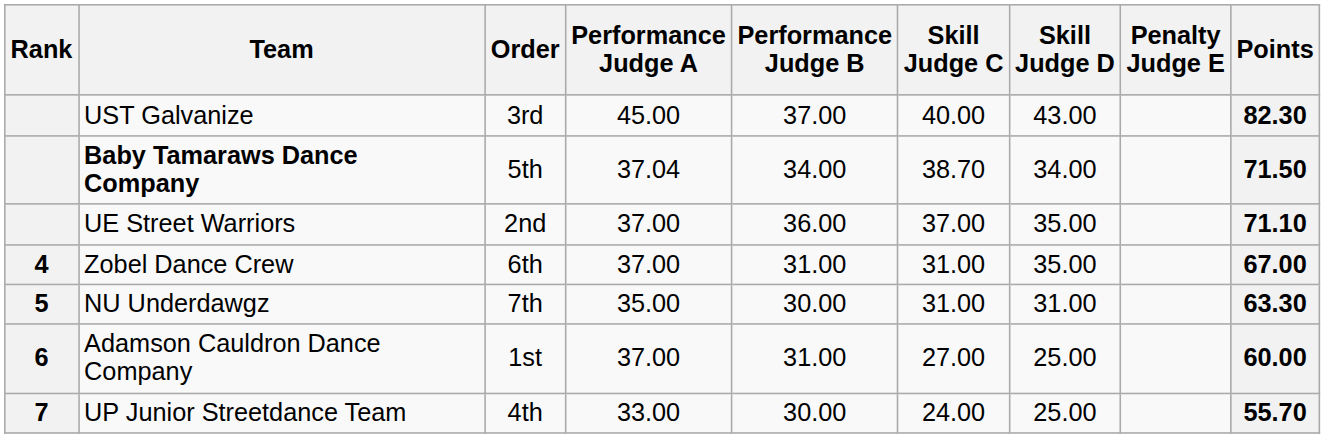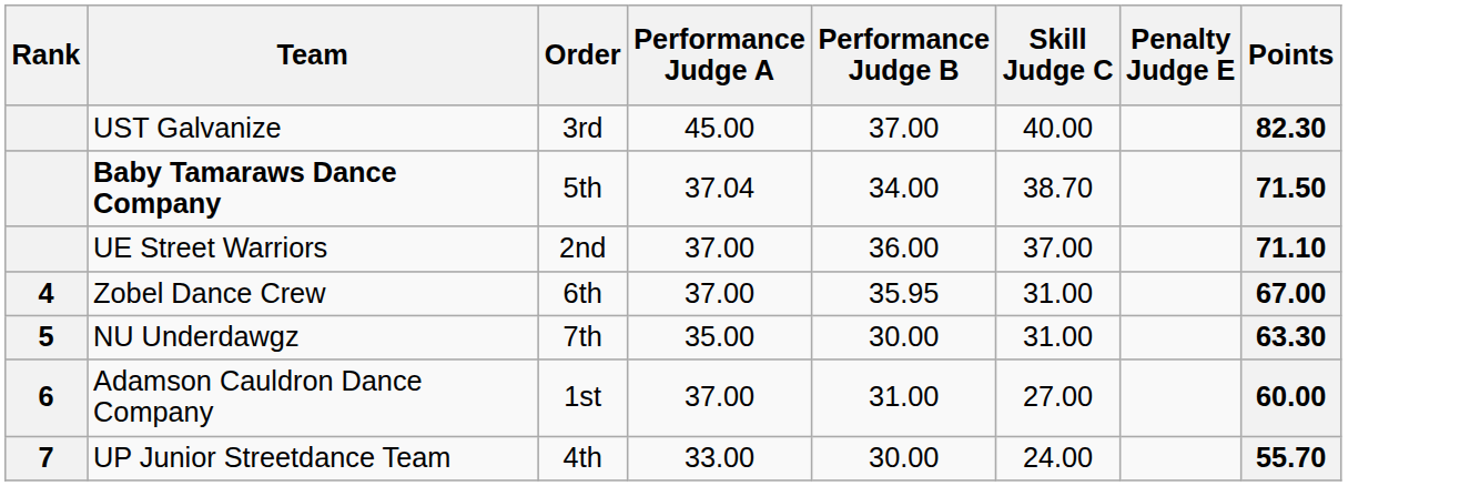- column: Skill Judge D | 43.00 | 34.00 | 35.00 | 35.00 | 31.00 | 25.00 | 25.00
Zobel Dance Crew | Performance Judge B: 31.00 -> 35.95
